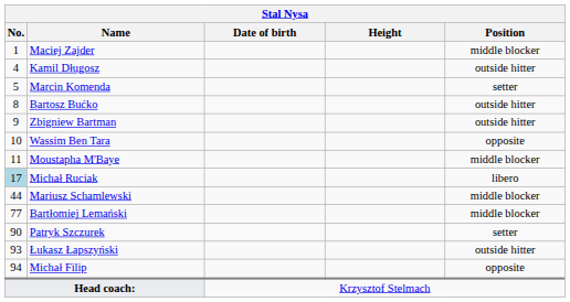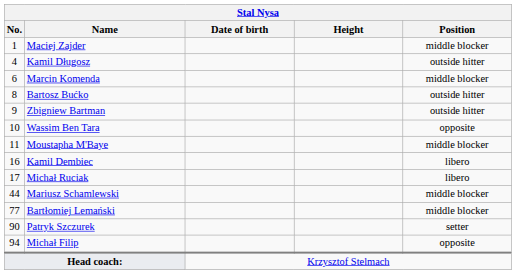Marcin Komenda | No.: 5 -> 6
Marcin Komenda | Position: setter -> middle blocker
+ row: 16 | Kamil Dembiec | libero
Michał Ruciak | No.: lightblue background -> no background
- row: 93 | Łukasz Łapszyński | outside hitter
